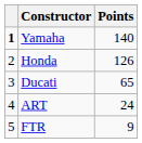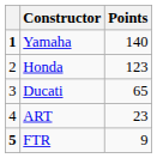Honda | Points: 126 -> 123
ART | Points: 24 -> 23
FTR | column 1: normal -> bold
